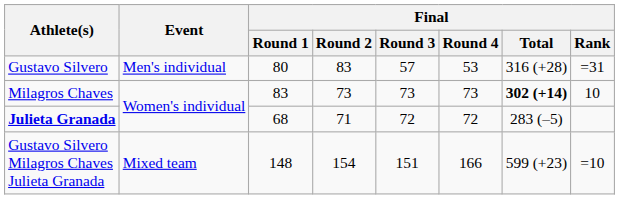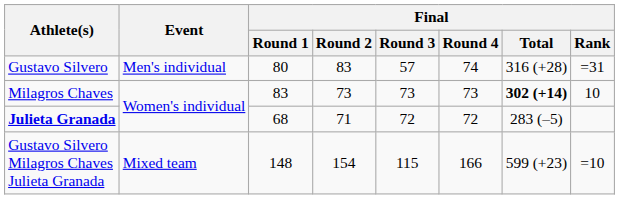Gustavo Silvero | Final / Round 4: 53 -> 74
Gustavo Silvero Milagros Chaves Julieta Granada | Final / Round 3: 151 -> 115
